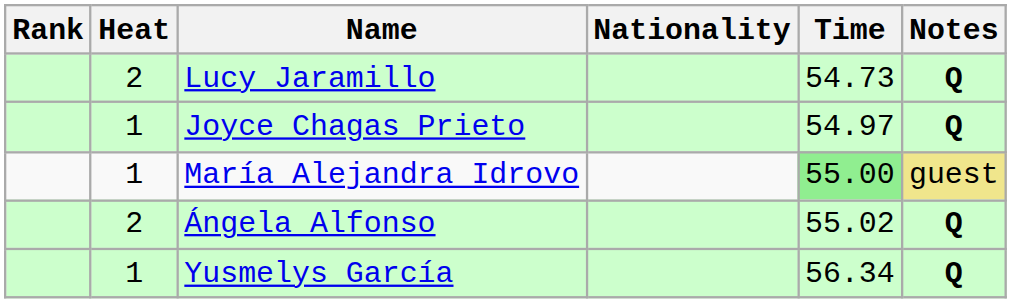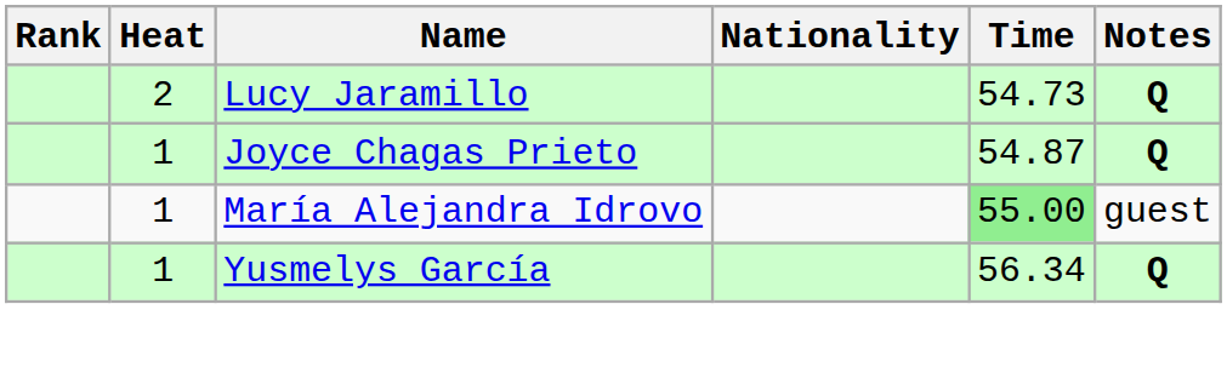Joyce Chagas Prieto | Time: 54.97 -> 54.87
María Alejandra Idrovo | Notes: khaki background -> no background
- row: 2 | Ángela Alfonso | 55.02 | Q
